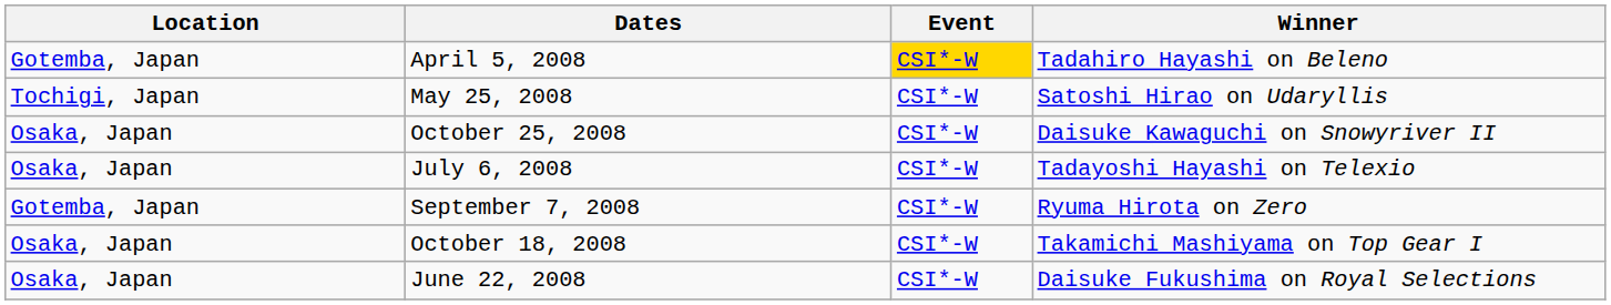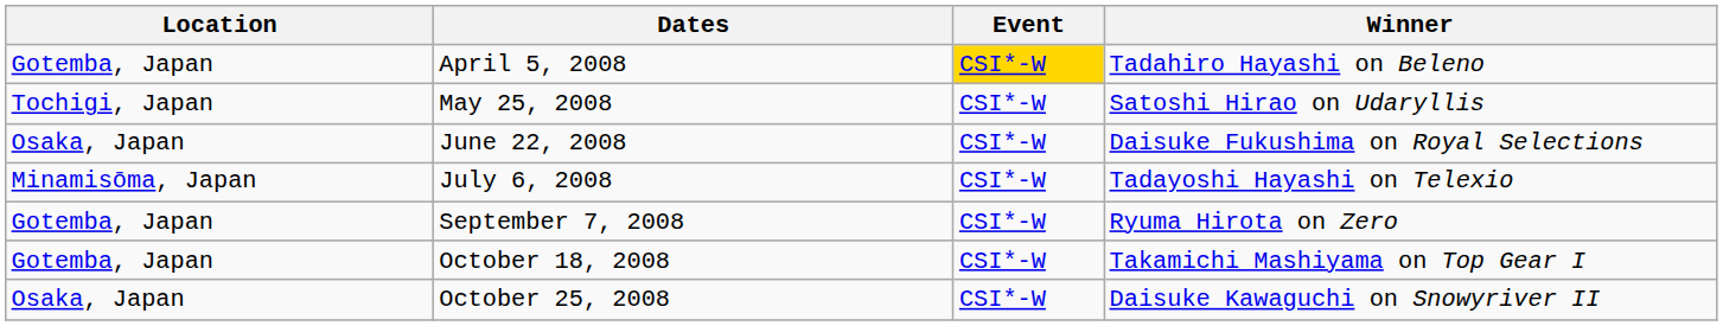rows swapped: June 22, 2008 <-> October 25, 2008
July 6, 2008 | Location: Osaka, Japan -> Minamisōma, Japan
October 18, 2008 | Location: Osaka, Japan -> Gotemba, Japan
